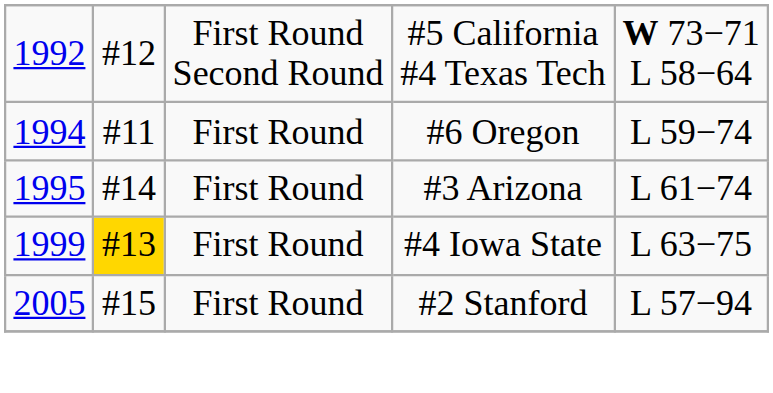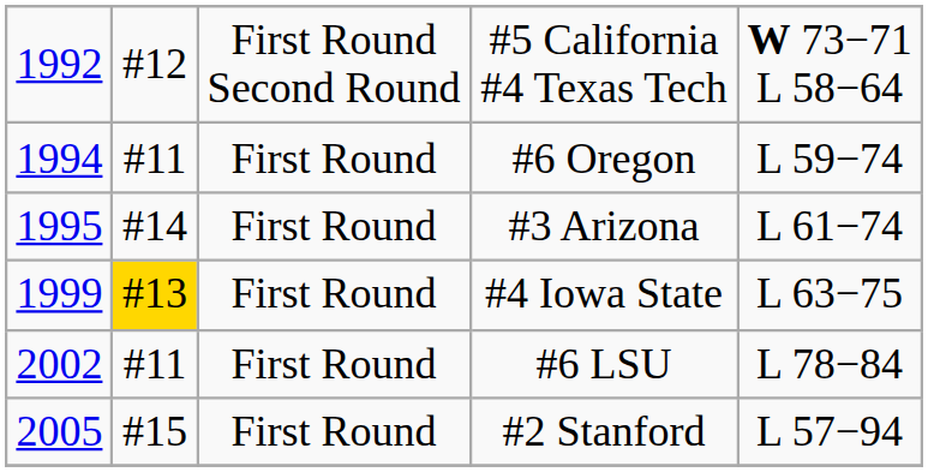+ row: 2002 | #11 | First Round | #6 LSU | L 78−84
